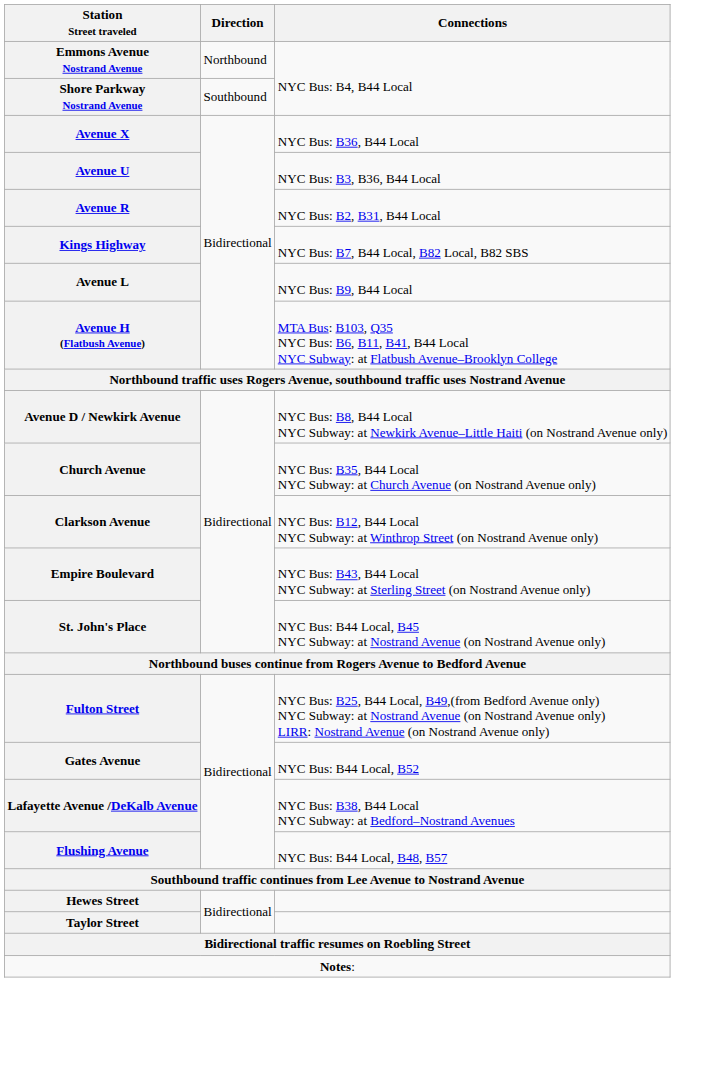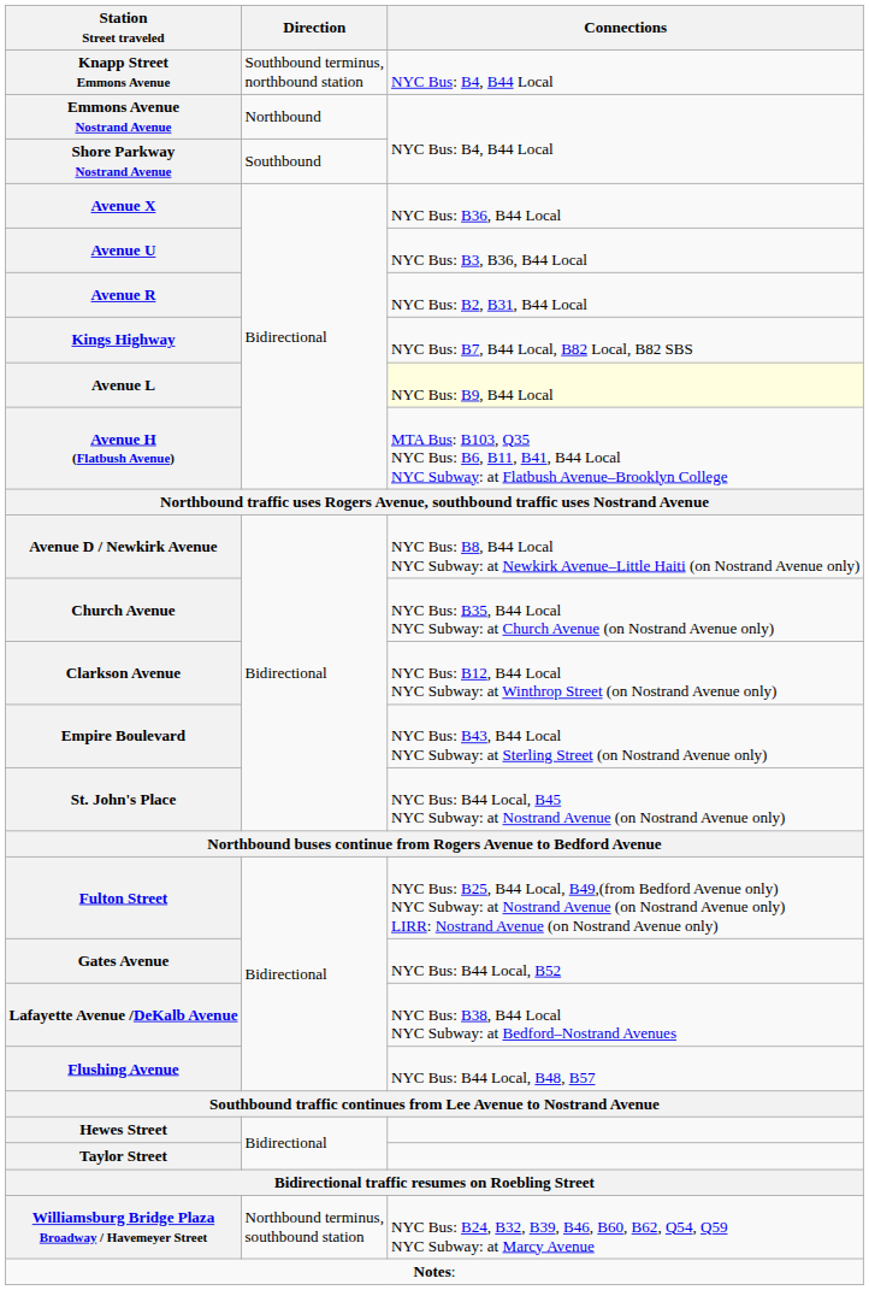+ row: Knapp Street Emmons Avenue | Southbound terminus, northbound station | NYC Bus: B4, B44 Local
Avenue L | Connections: no background -> lightyellow background
+ row: Williamsburg Bridge Plaza Broadway / Havemeyer Street | Northbound terminus, southbound station | NYC Bus: B24, B32, B39, B46, B60, B62, Q54, Q59 NYC Subway: at Marcy Avenue
